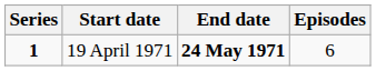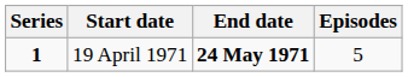19 April 1971 | Episodes: 6 -> 5
